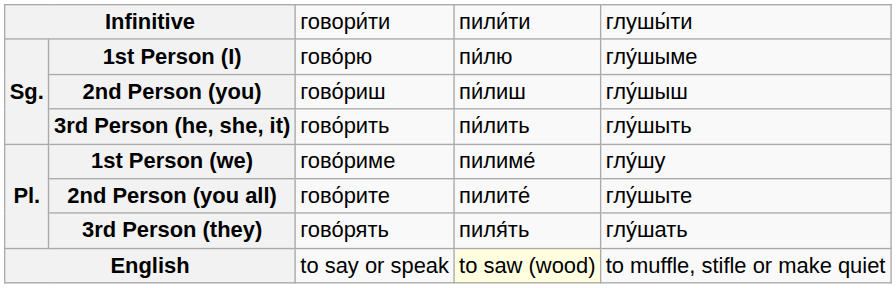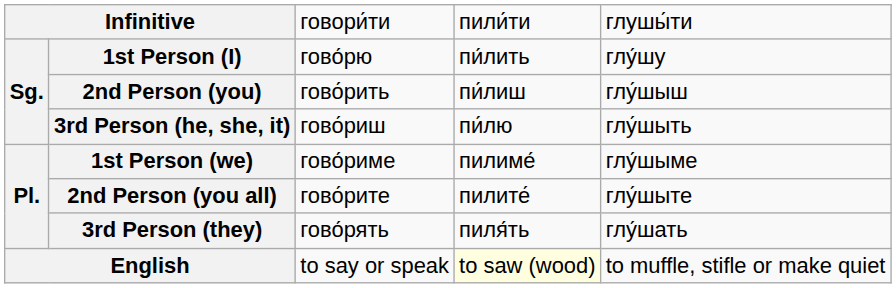1st Person (I) | column 4: пи́лю -> пи́лить
1st Person (I) | column 5: глу́шыме -> глу́шу
2nd Person (you) | column 3: гово́риш -> гово́рить
3rd Person (he, she, it) | column 3: гово́рить -> гово́риш
3rd Person (he, she, it) | column 4: пи́лить -> пи́лю
1st Person (we) | column 5: глу́шу -> глу́шыме
